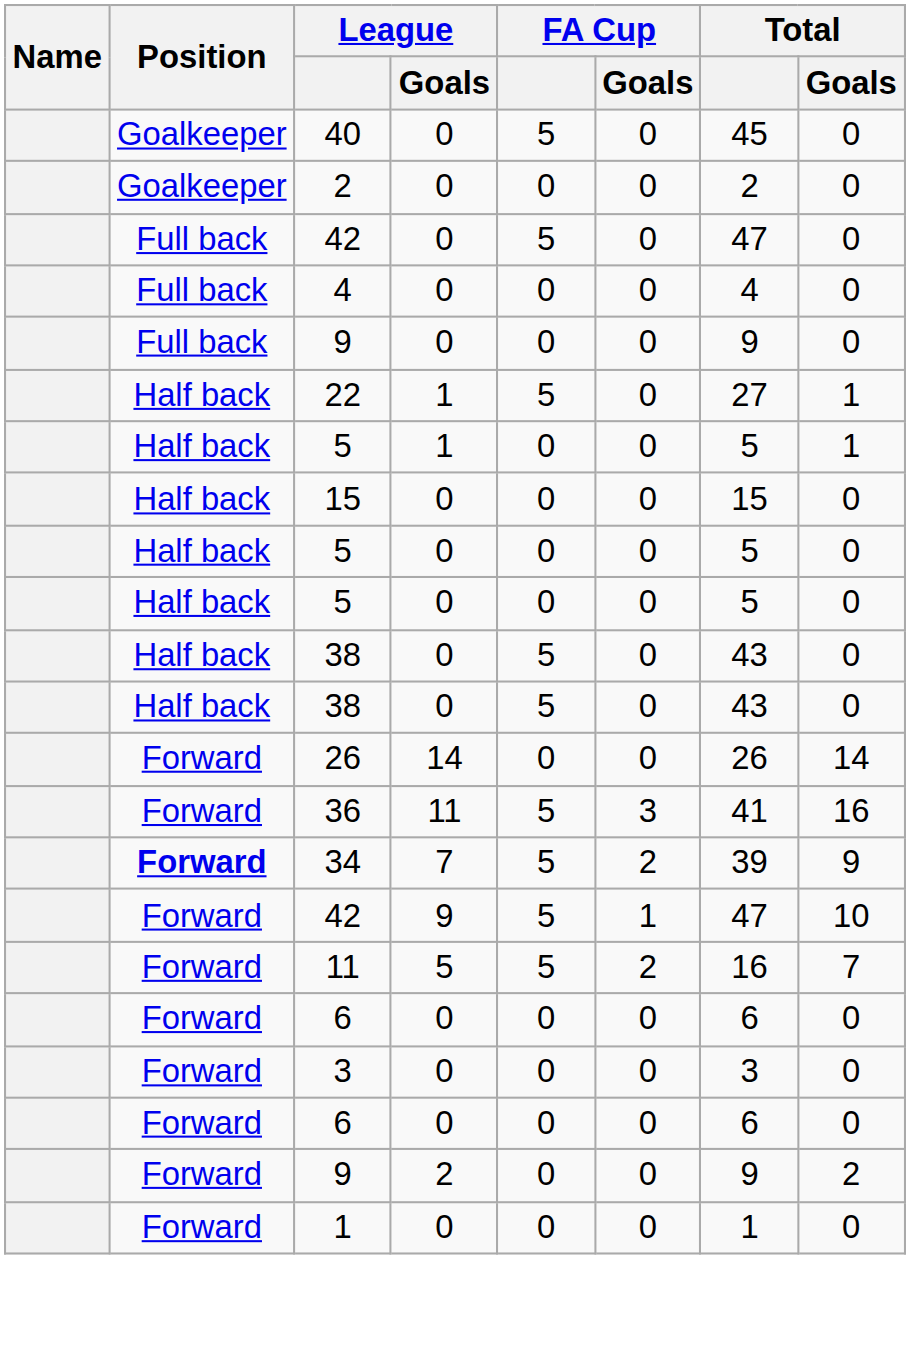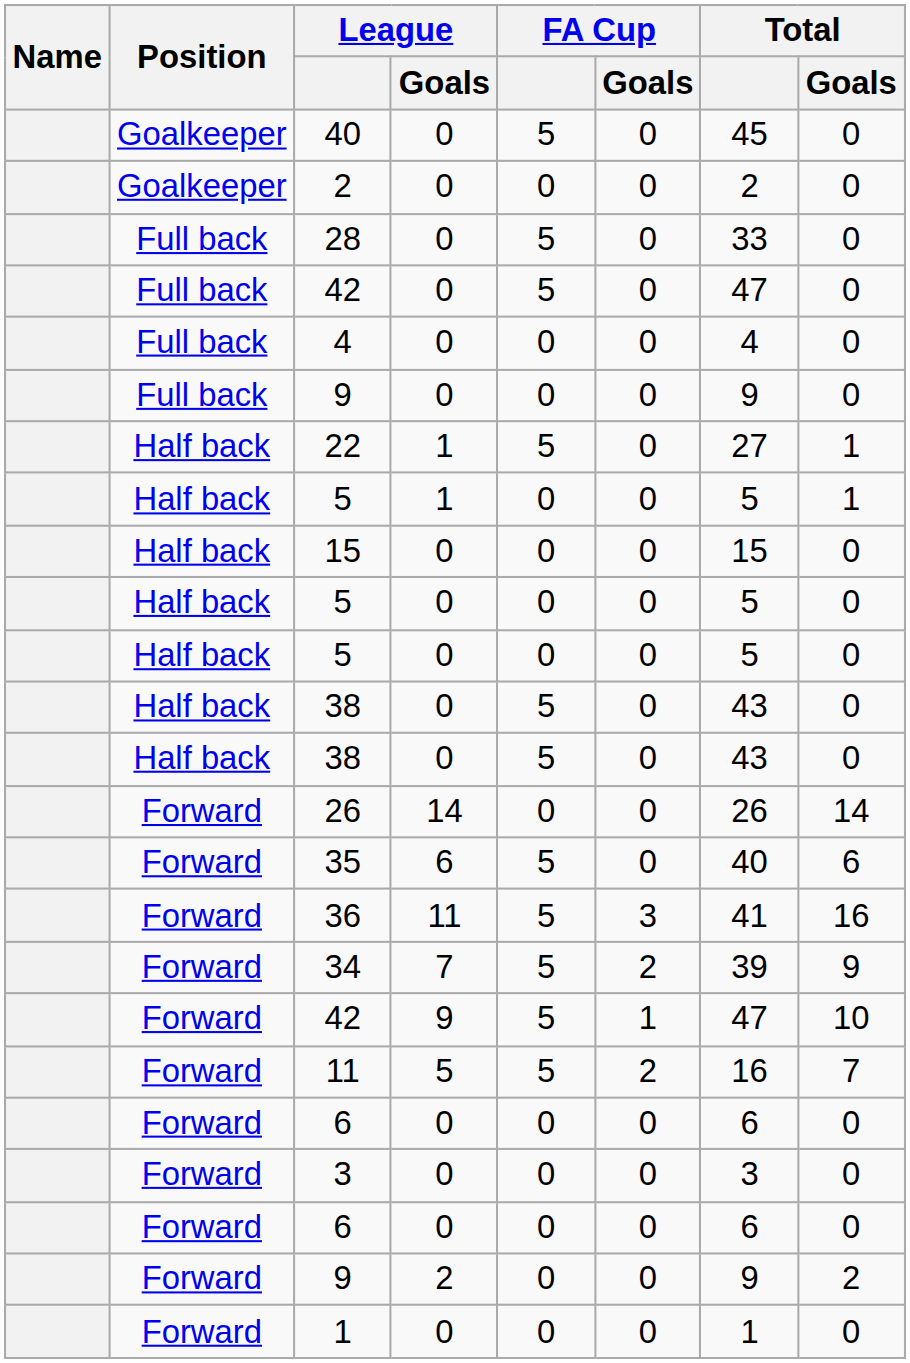+ row: Full back | 28 | 0 | 5 | 0 | 33 | 0
+ row: Forward | 35 | 6 | 5 | 0 | 40 | 6
34 | Position: bold -> normal
